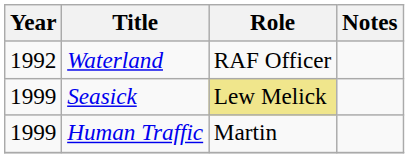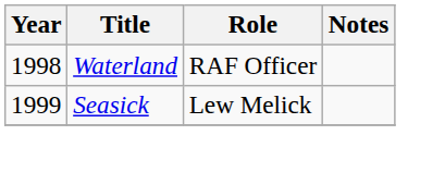Waterland | Year: 1992 -> 1998
Seasick | Role: khaki background -> no background
- row: 1999 | Human Traffic | Martin
